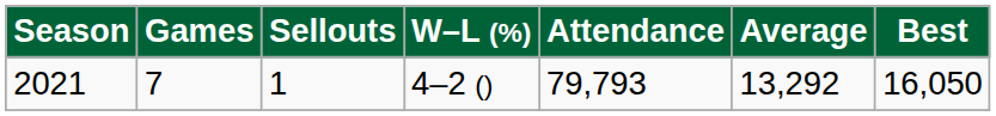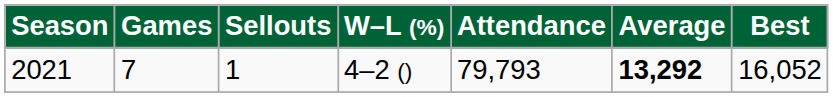2021 | Average: normal -> bold
2021 | Best: 16,050 -> 16,052
